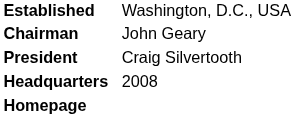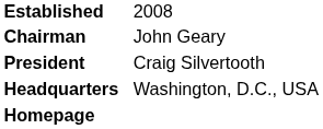Established | column 2: Washington, D.C., USA -> 2008
Headquarters | column 2: 2008 -> Washington, D.C., USA
